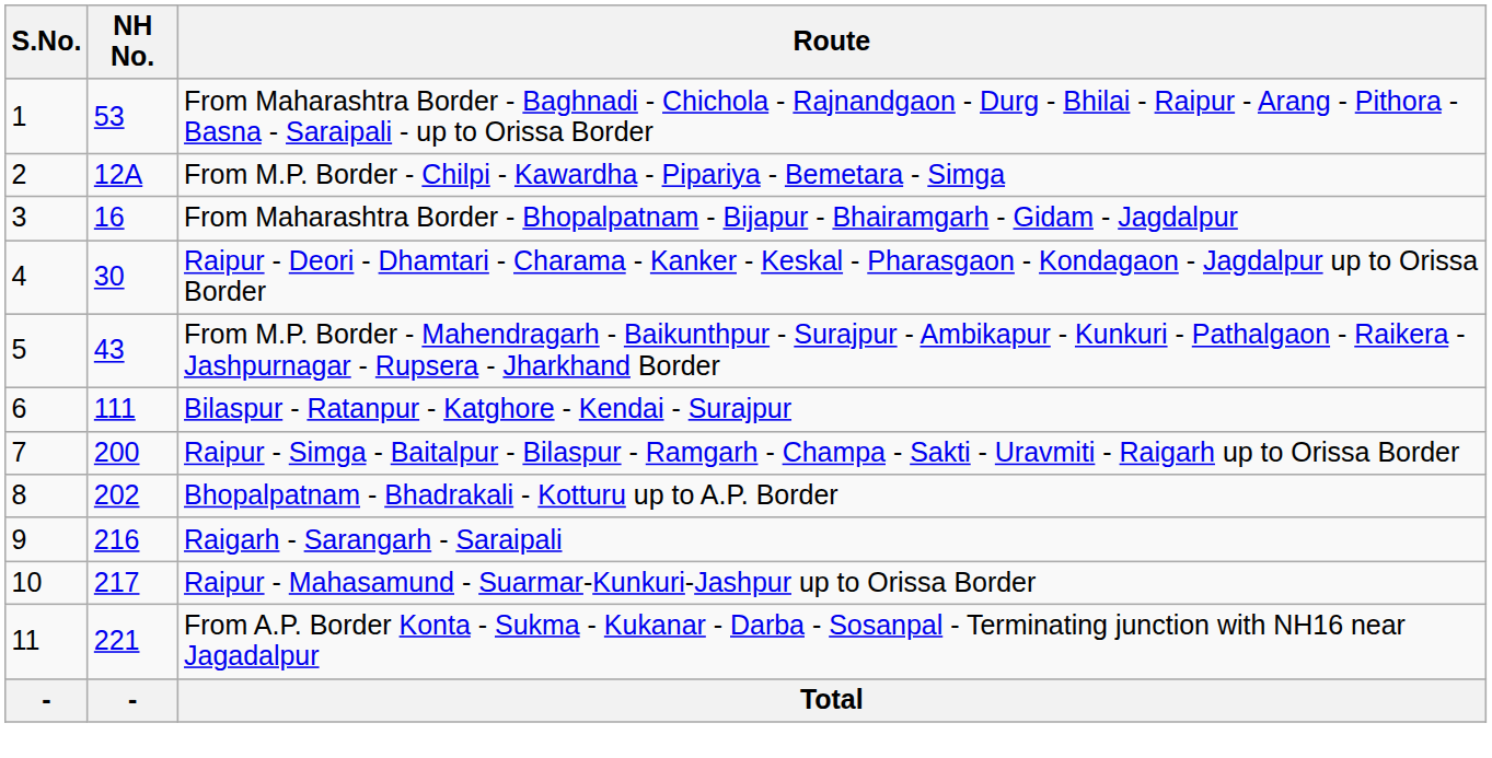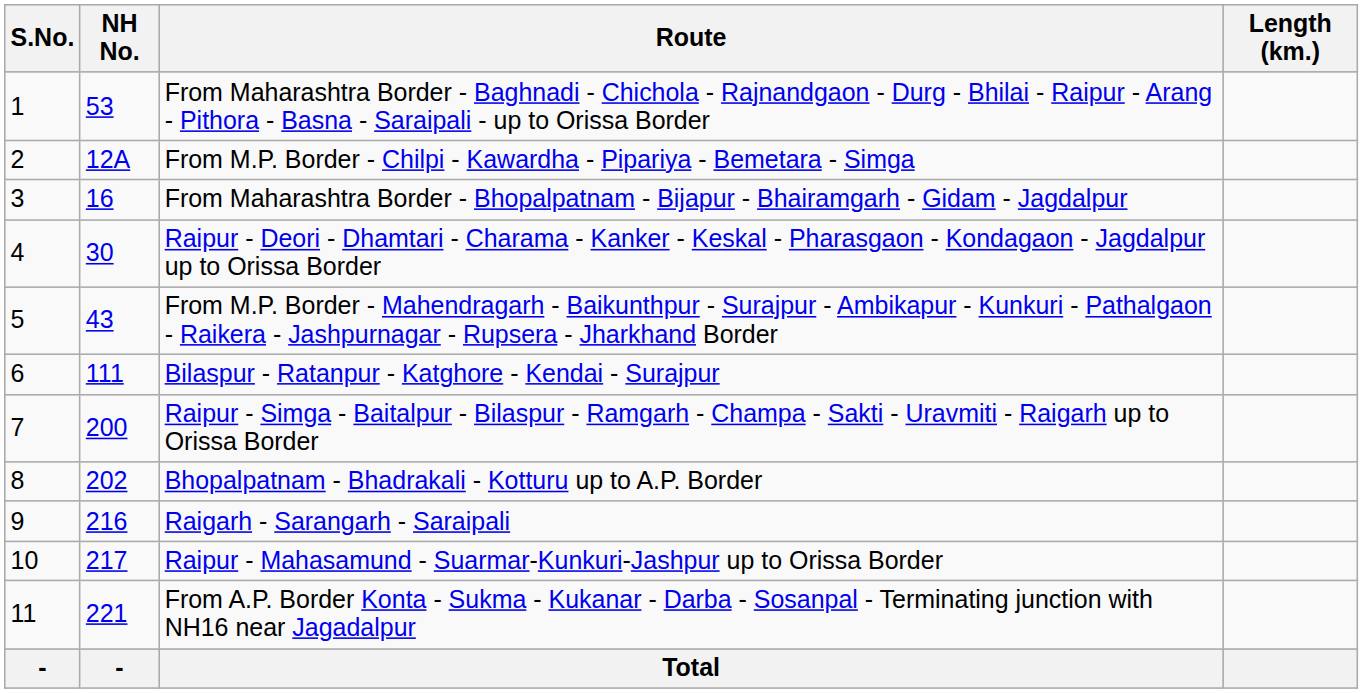+ column: Length (km.)
